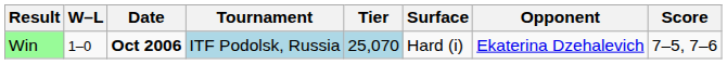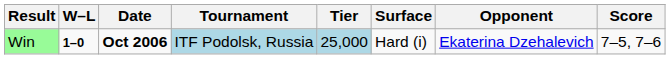Win | W–L: normal -> bold
Win | Tier: 25,070 -> 25,000
